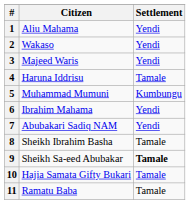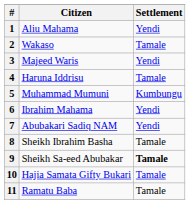2 | Settlement: Yendi -> Tamale
